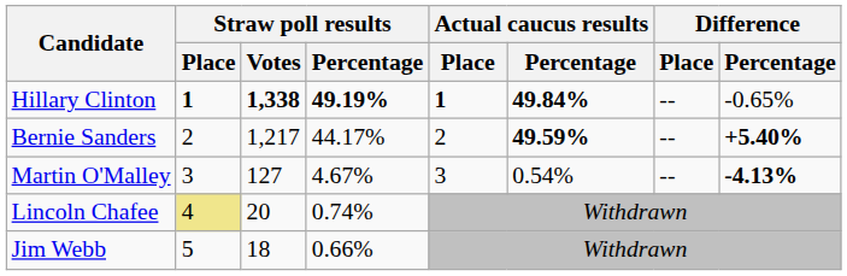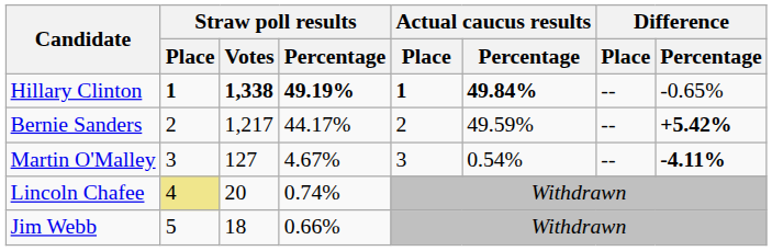Bernie Sanders | Actual caucus results / Percentage: bold -> normal
Bernie Sanders | Difference / Percentage: +5.40% -> +5.42%
Martin O'Malley | Difference / Percentage: -4.13% -> -4.11%
